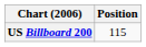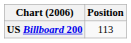US Billboard 200 | Position: 115 -> 113
